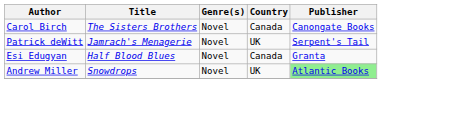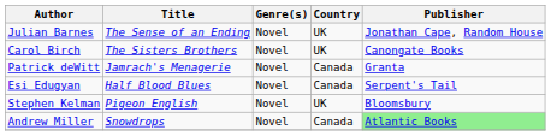+ row: Julian Barnes | The Sense of an Ending | Novel | UK | Jonathan Cape, Random House
Carol Birch | Country: Canada -> UK
Patrick deWitt | Country: UK -> Canada
Patrick deWitt | Publisher: Serpent's Tail -> Granta
Esi Edugyan | Publisher: Granta -> Serpent's Tail
+ row: Stephen Kelman | Pigeon English | Novel | UK | Bloomsbury
Andrew Miller | Country: UK -> Canada
